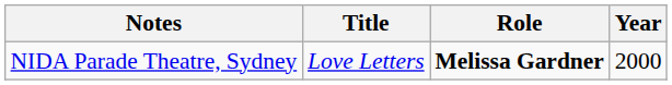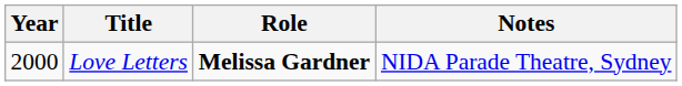columns swapped: Year <-> Notes
